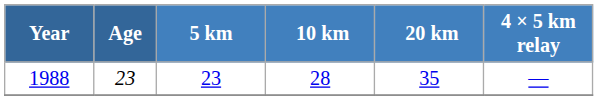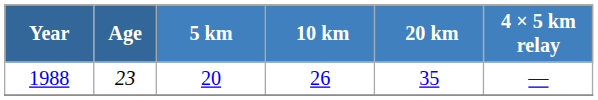1988 | 5 km: 23 -> 20
1988 | 10 km: 28 -> 26
